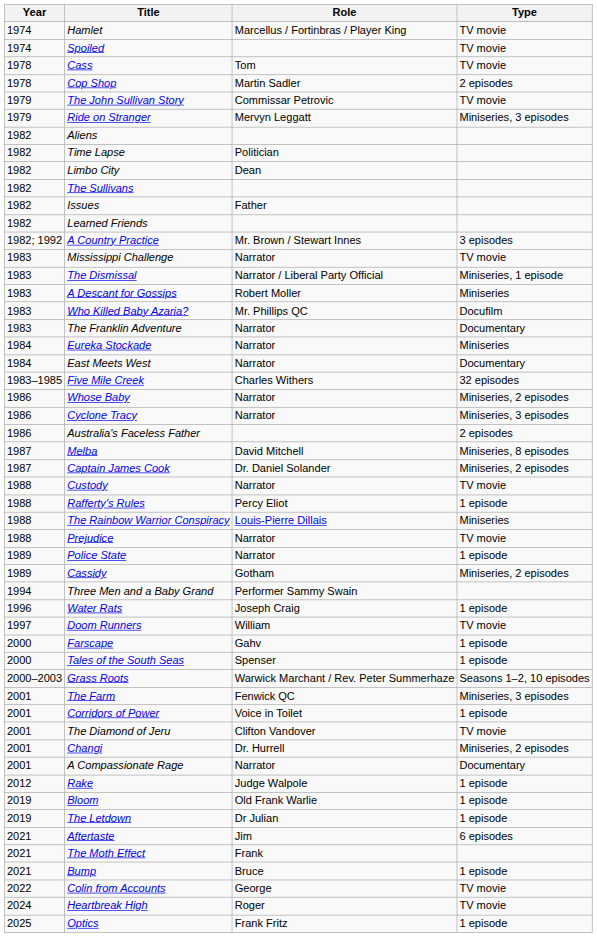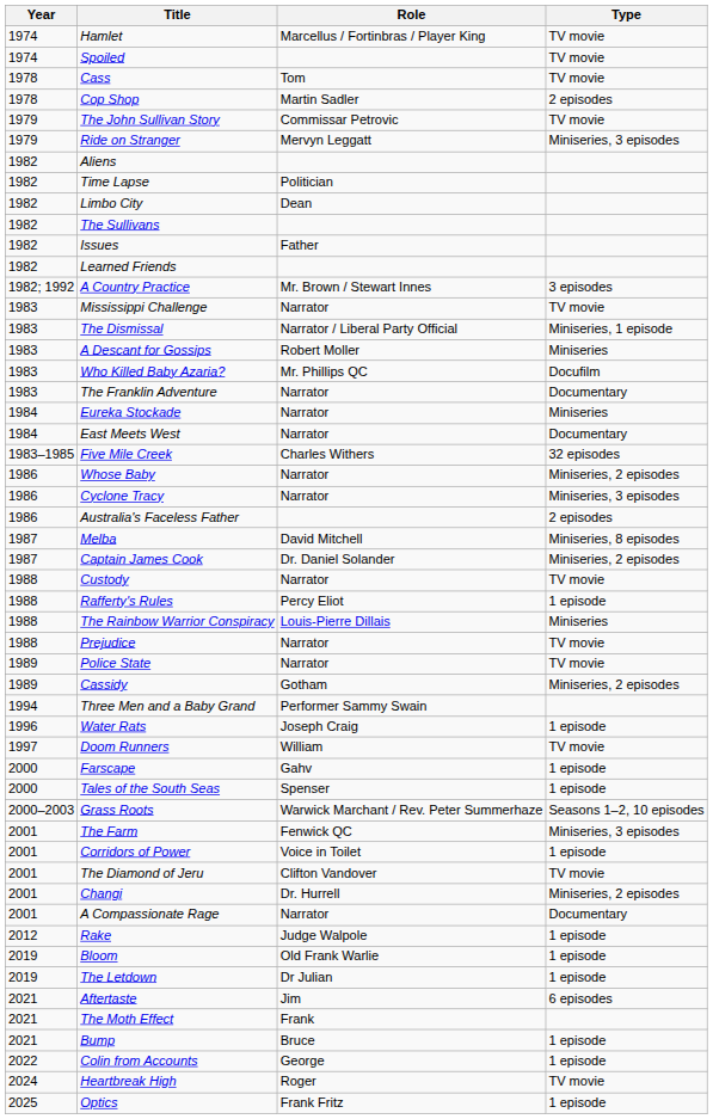Police State | Type: 1 episode -> TV movie
Colin from Accounts | Type: TV movie -> 1 episode
